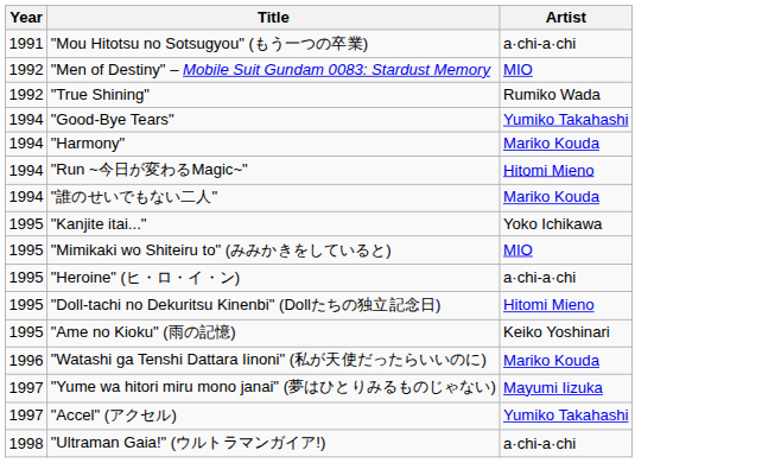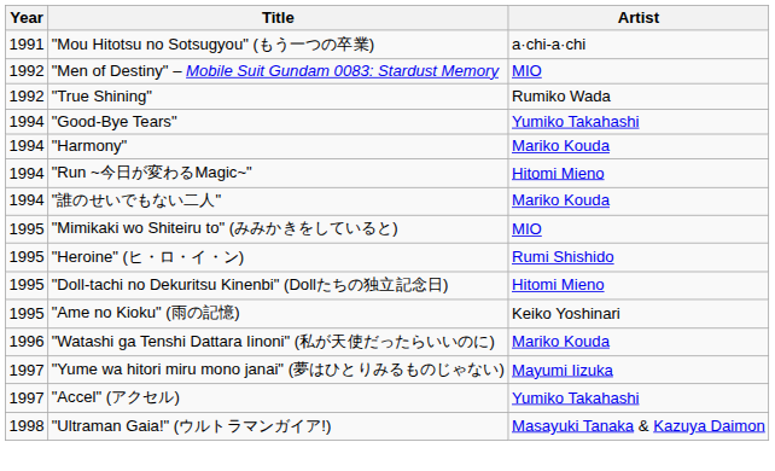- row: 1995 | "Kanjite itai..." | Yoko Ichikawa
"Heroine" (ヒ・ロ・イ・ン) | Artist: a·chi-a·chi -> Rumi Shishido
"Ultraman Gaia!" (ウルトラマンガイア!) | Artist: a·chi-a·chi -> Masayuki Tanaka & Kazuya Daimon
